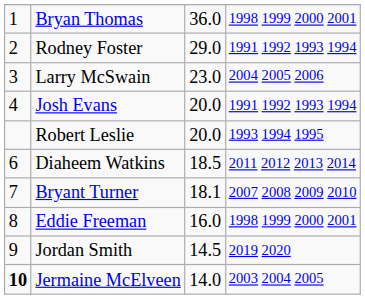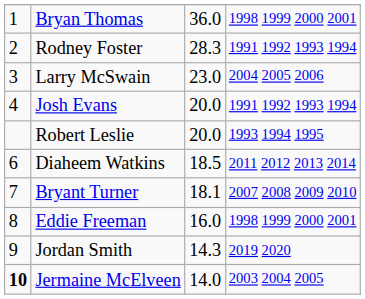Rodney Foster | column 3: 29.0 -> 28.3
Jordan Smith | column 3: 14.5 -> 14.3
